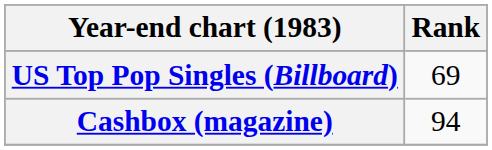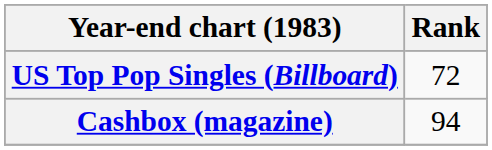US Top Pop Singles (Billboard) | Rank: 69 -> 72
